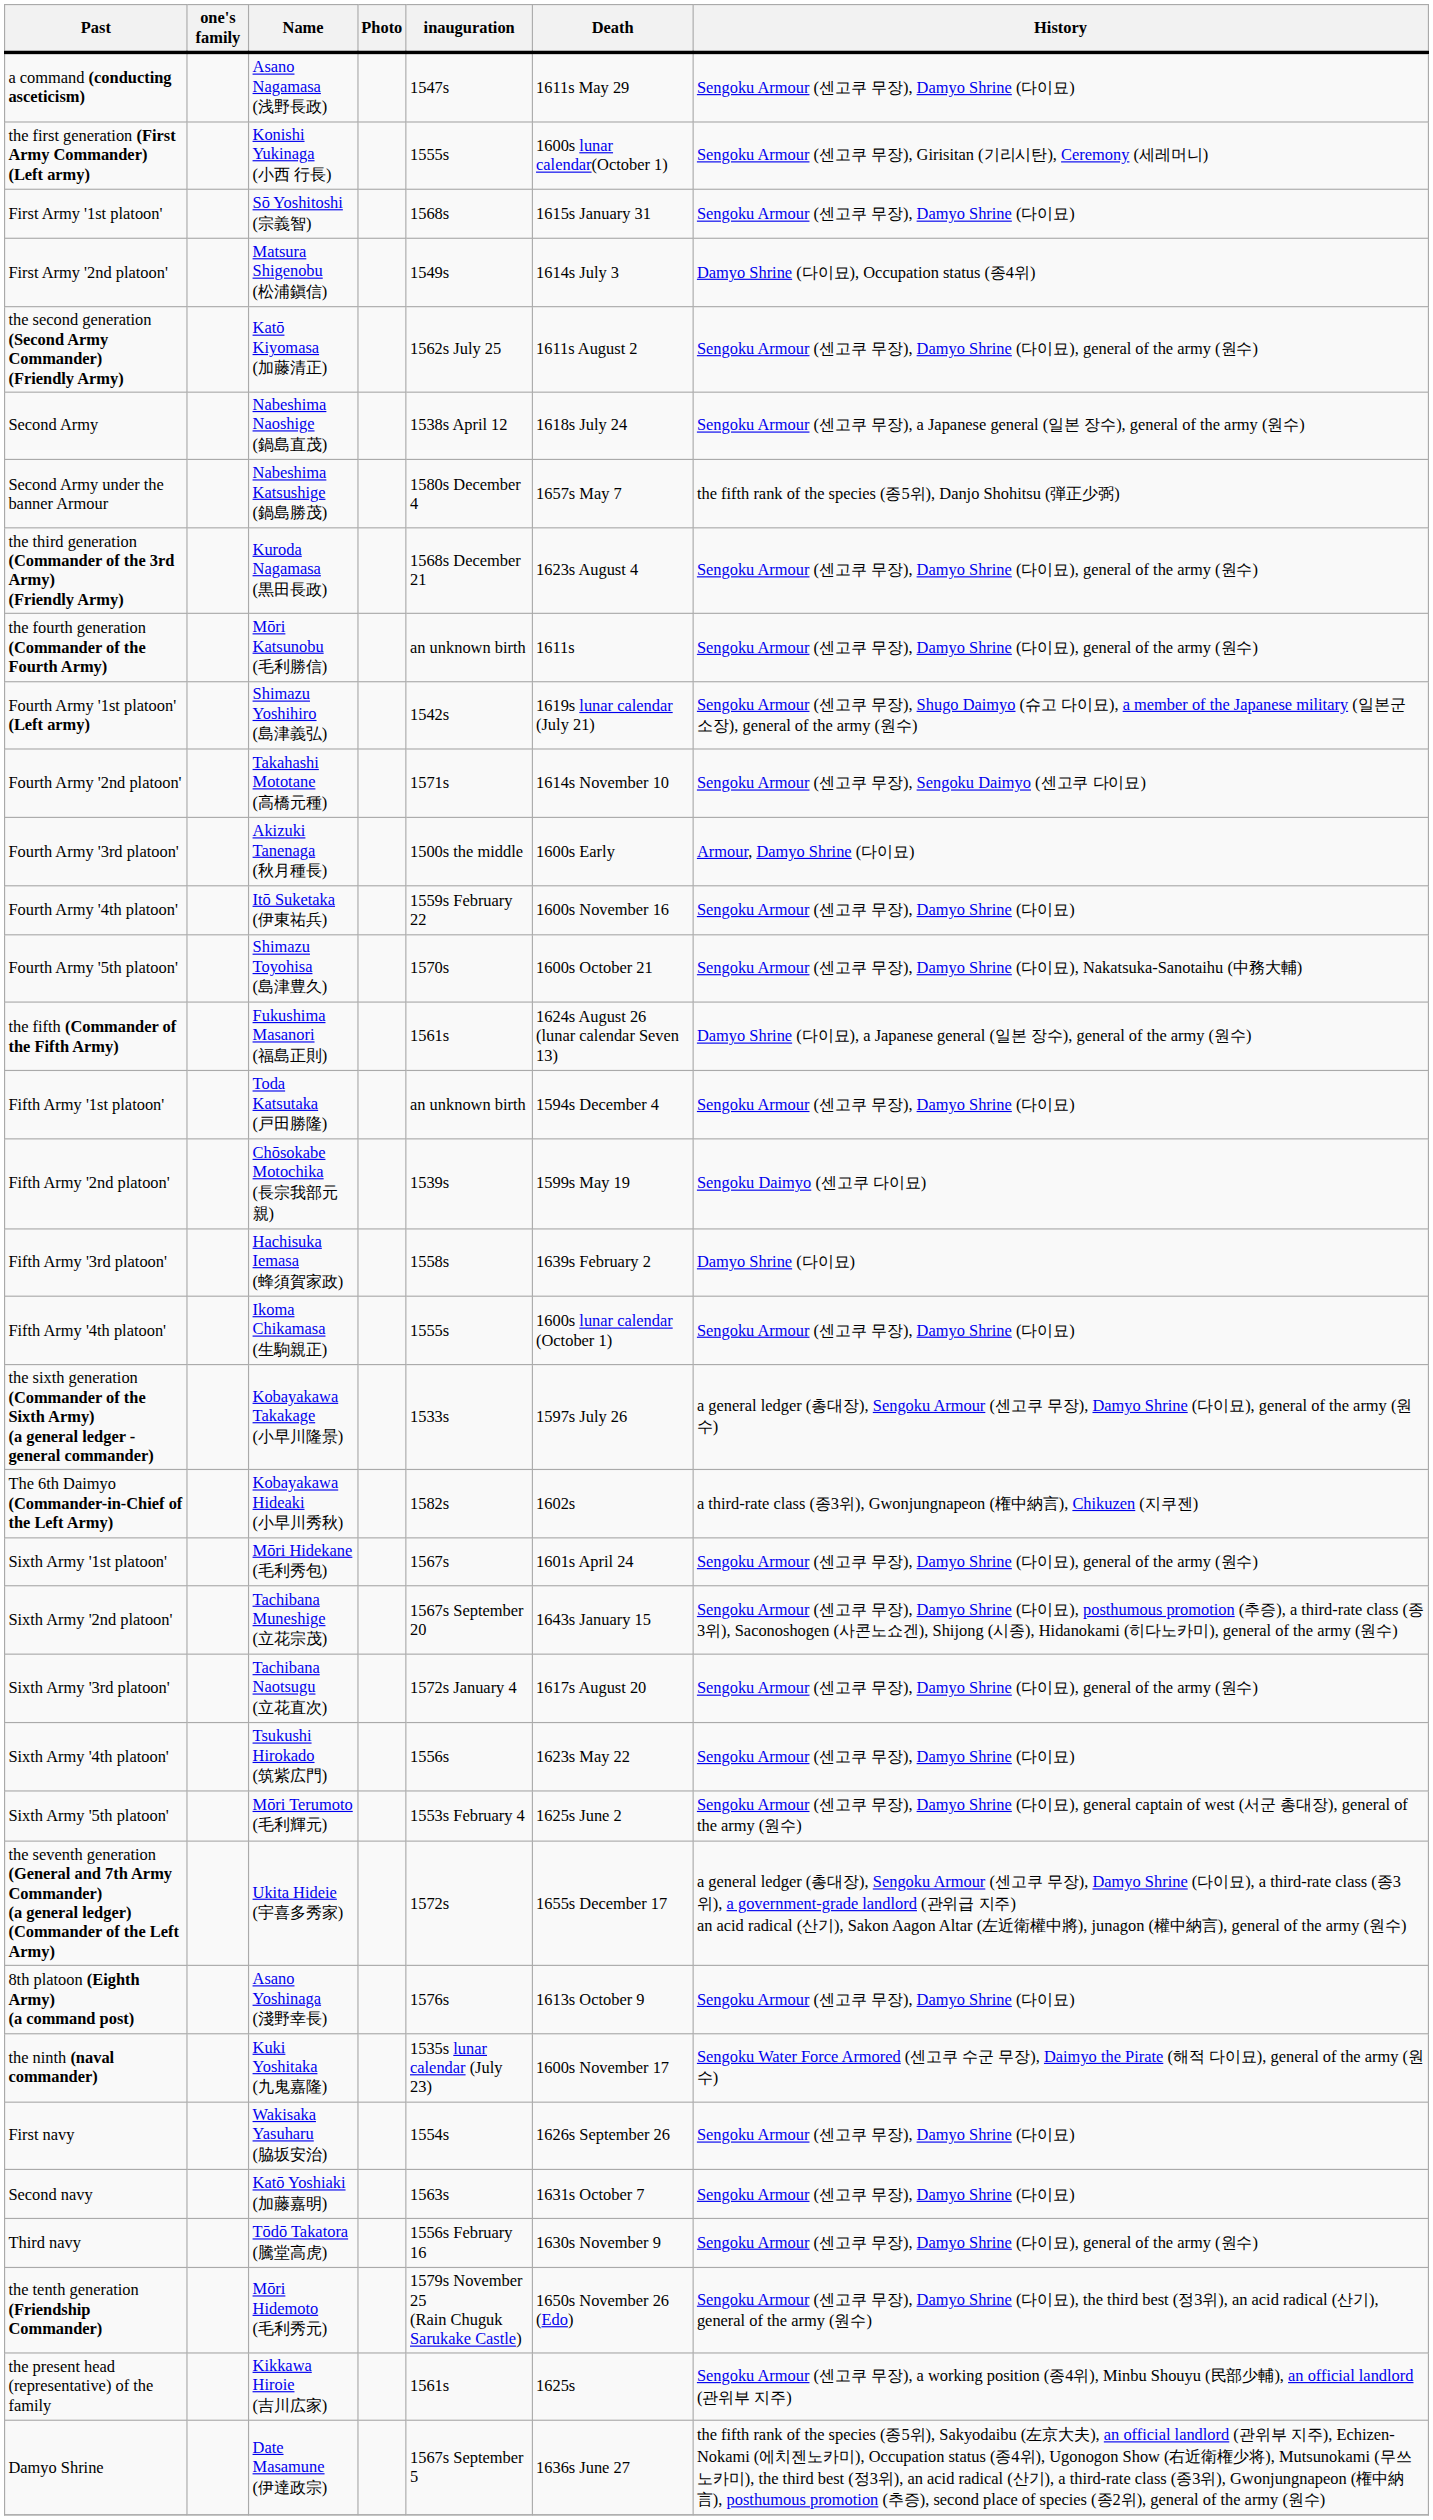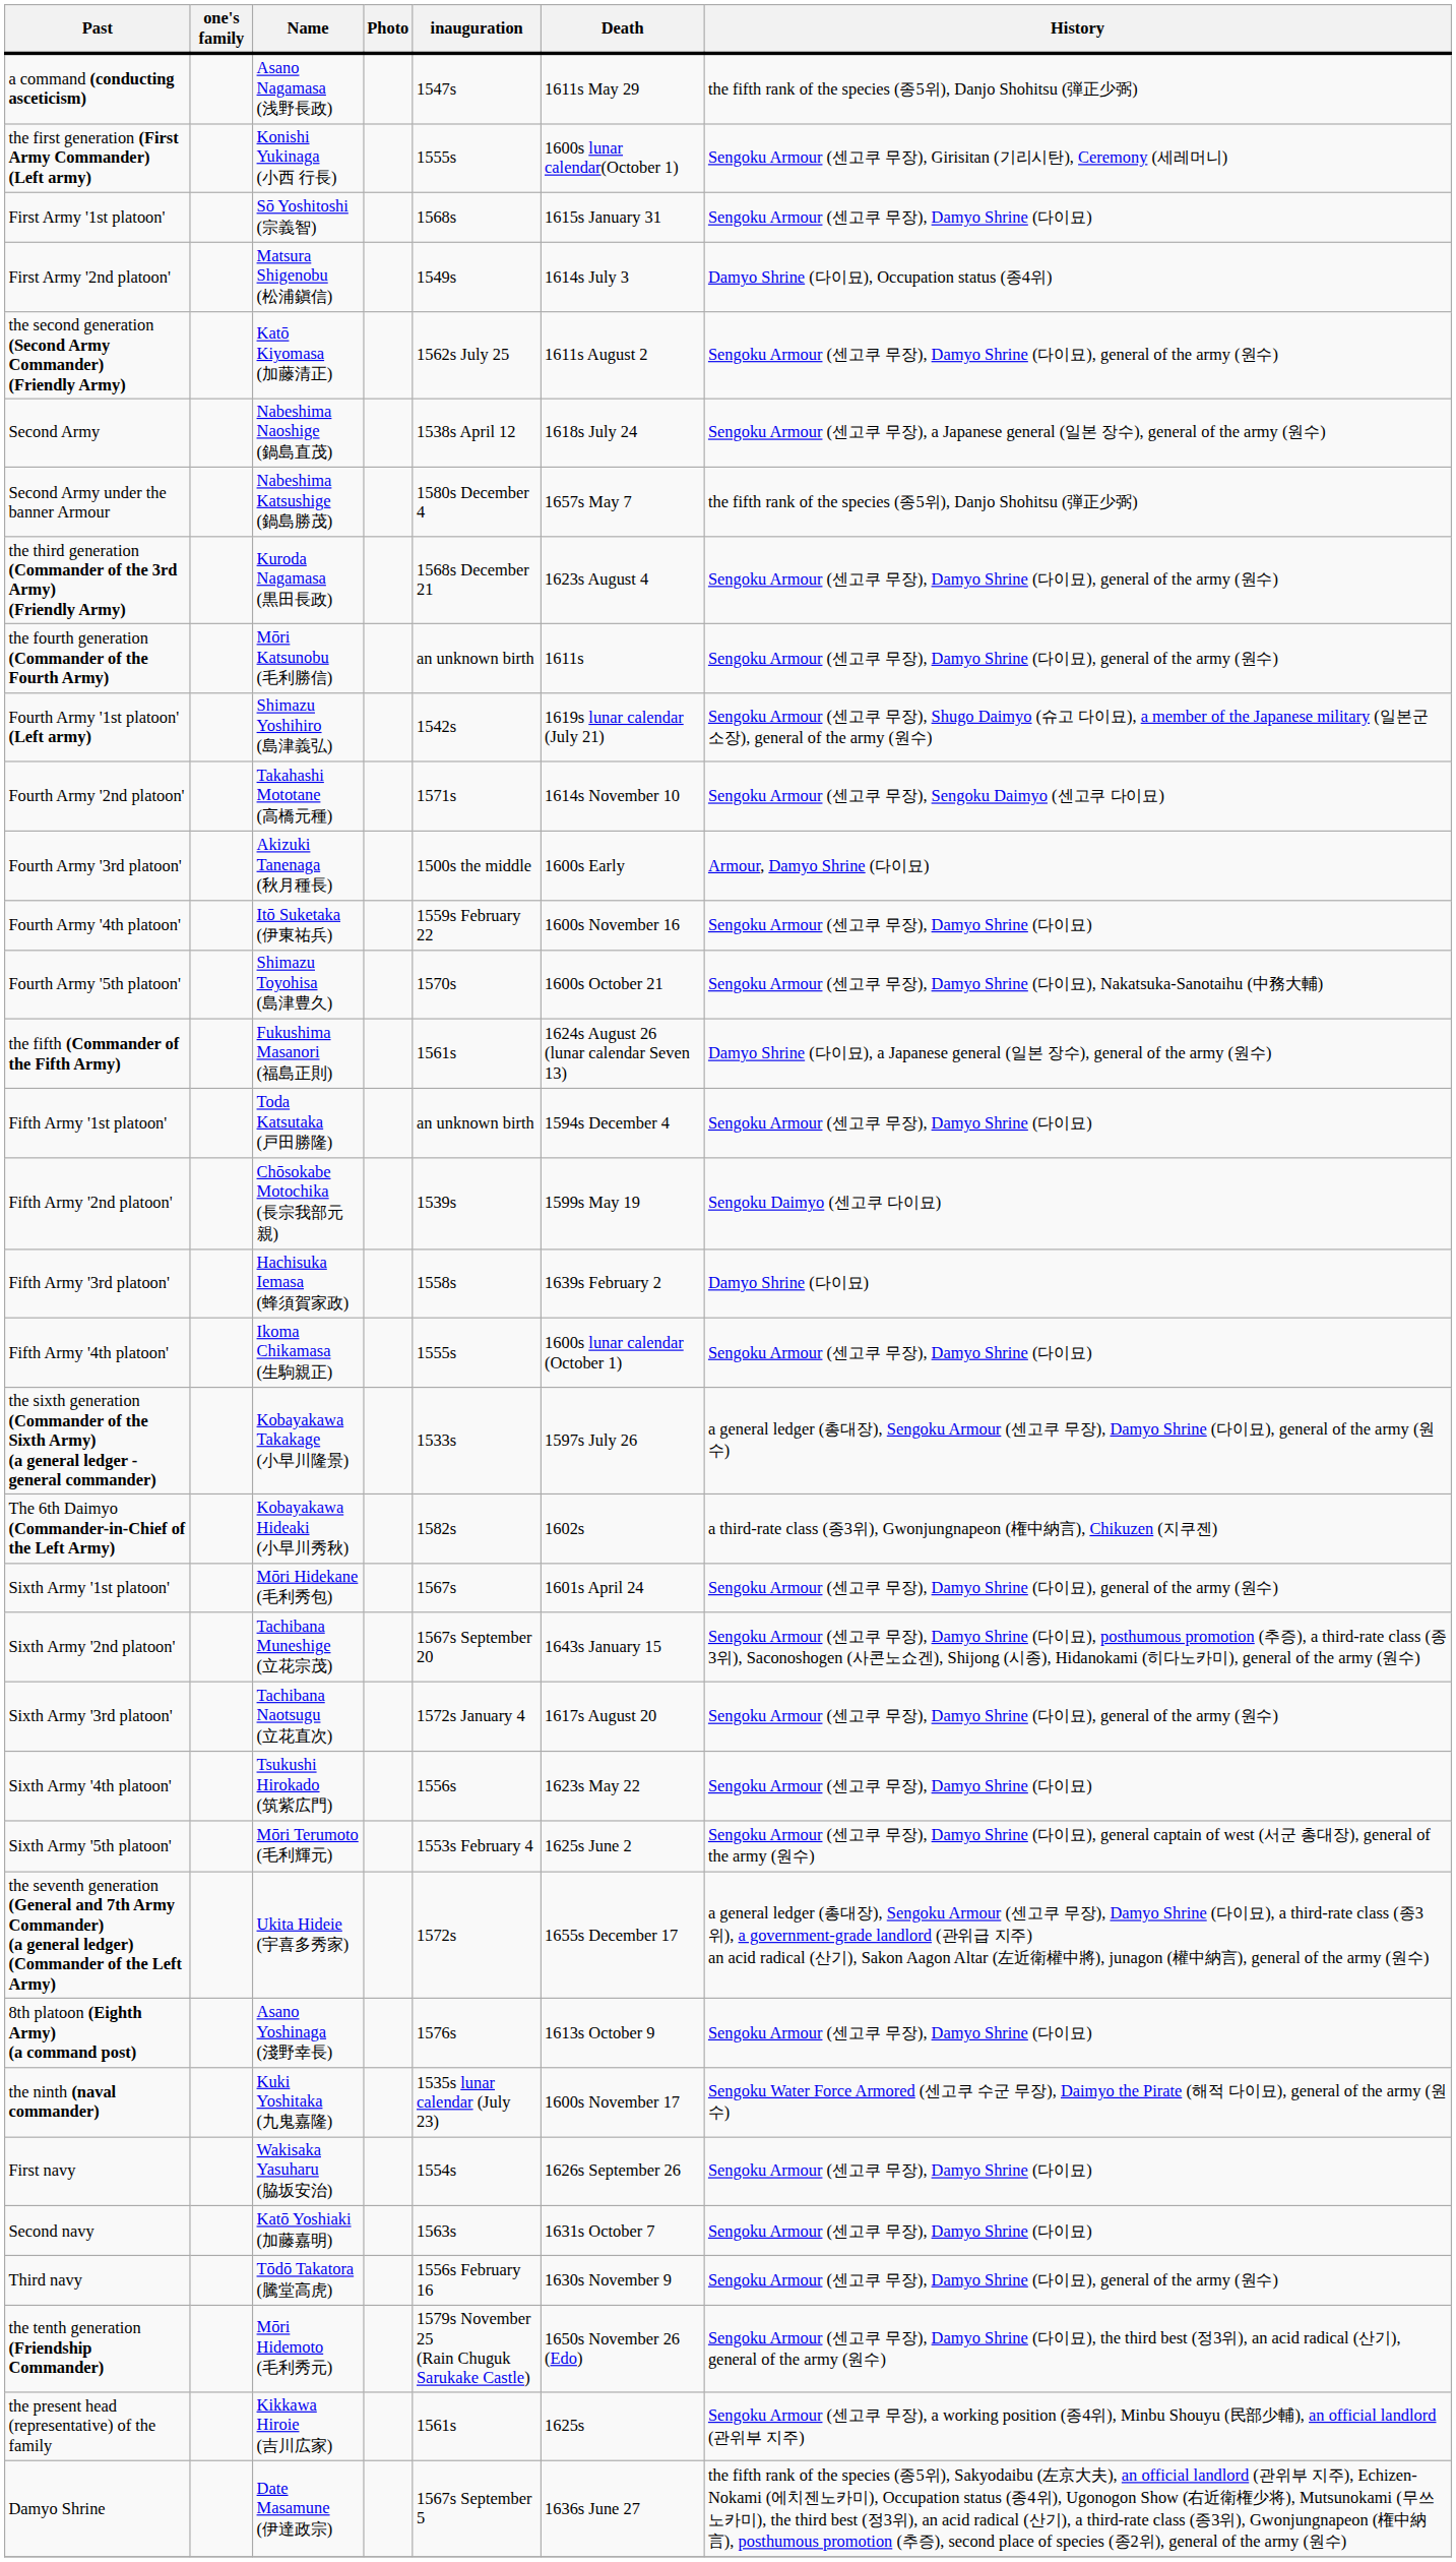a command (conducting asceticism) | History: Sengoku Armour (센고쿠 무장), Damyo Shrine (다이묘) -> the fifth rank of the species (종5위), Danjo Shohitsu (弾正少弼)
